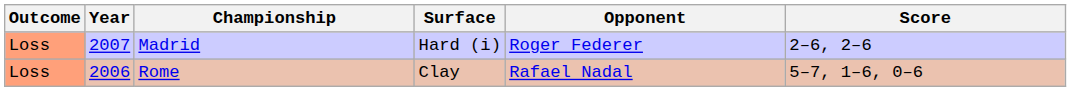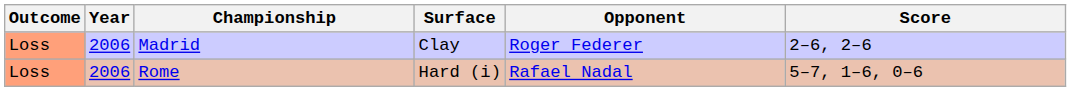Madrid | Year: 2007 -> 2006
Madrid | Surface: Hard (i) -> Clay
Rome | Surface: Clay -> Hard (i)
